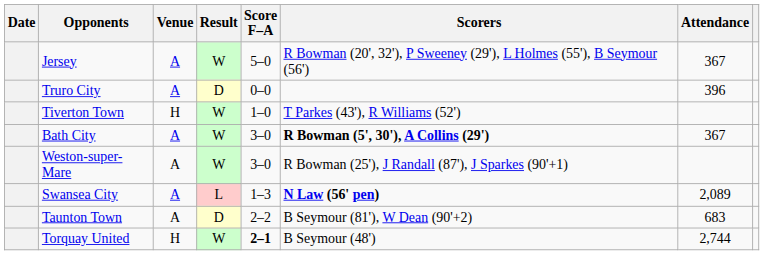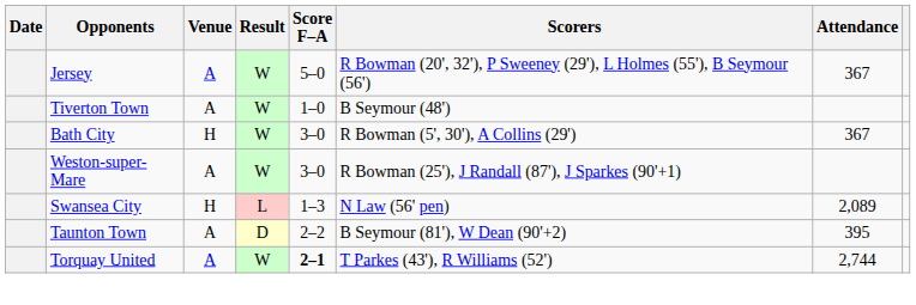- row: Truro City | A | D | 0–0 | 396
Tiverton Town | Venue: H -> A
Tiverton Town | Scorers: T Parkes (43'), R Williams (52') -> B Seymour (48')
Bath City | Venue: A -> H
Bath City | Scorers: bold -> normal
Swansea City | Venue: A -> H
Swansea City | Scorers: bold -> normal
Taunton Town | Attendance: 683 -> 395
Torquay United | Venue: H -> A
Torquay United | Scorers: B Seymour (48') -> T Parkes (43'), R Williams (52')
